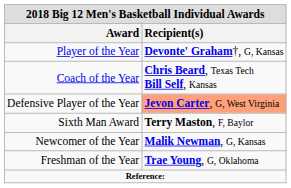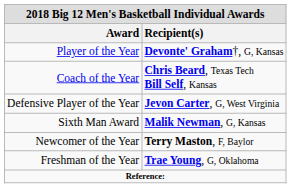Defensive Player of the Year | Recipient(s): lightsalmon background -> no background
Sixth Man Award | Recipient(s): Terry Maston, F, Baylor -> Malik Newman, G, Kansas
Newcomer of the Year | Recipient(s): Malik Newman, G, Kansas -> Terry Maston, F, Baylor
